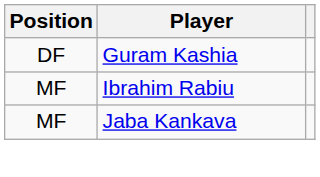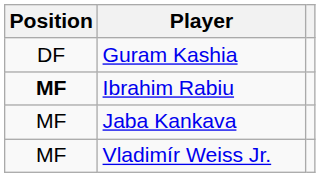Ibrahim Rabiu | Position: normal -> bold
+ row: MF | Vladimír Weiss Jr.
